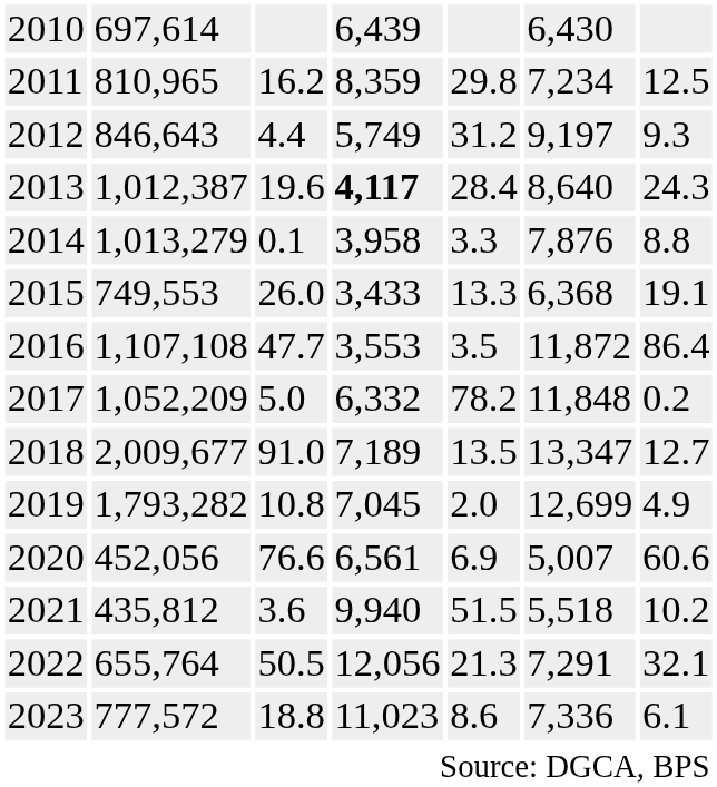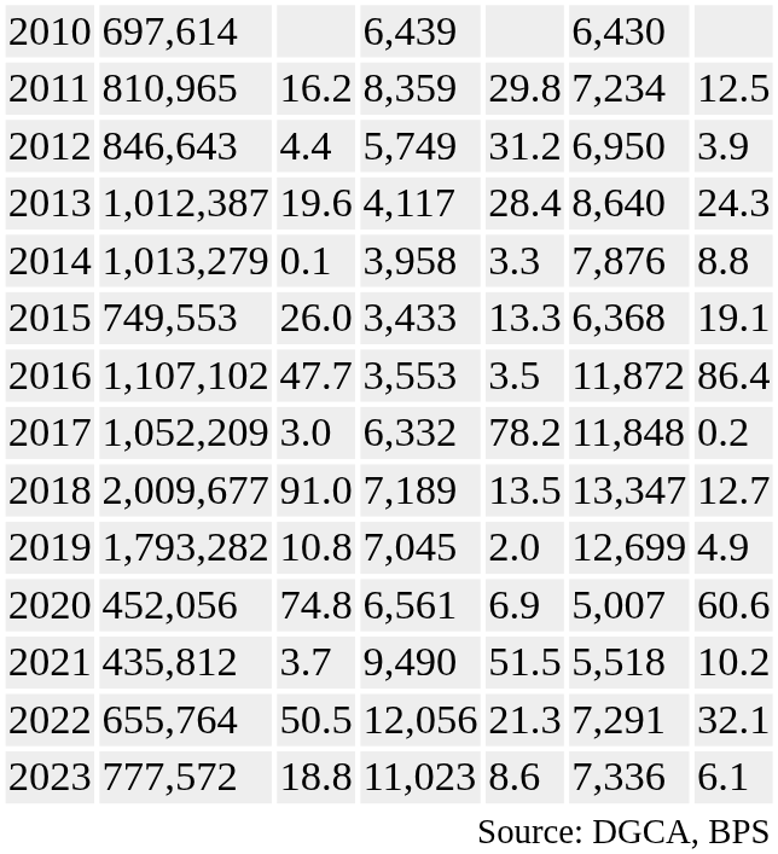2012 | column 6: 9,197 -> 6,950
2012 | column 7: 9.3 -> 3.9
2013 | column 4: bold -> normal
2016 | column 2: 1,107,108 -> 1,107,102
2017 | column 3: 5.0 -> 3.0
2020 | column 3: 76.6 -> 74.8
2021 | column 3: 3.6 -> 3.7
2021 | column 4: 9,940 -> 9,490
